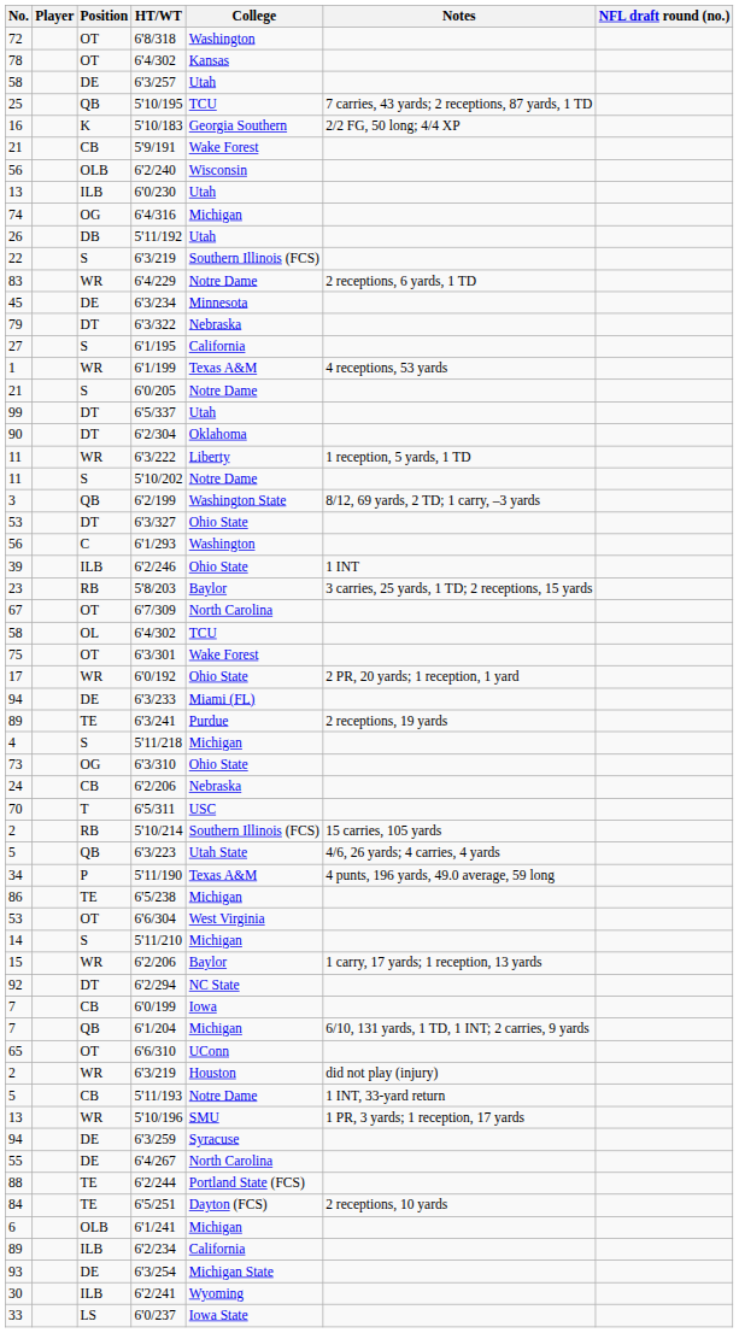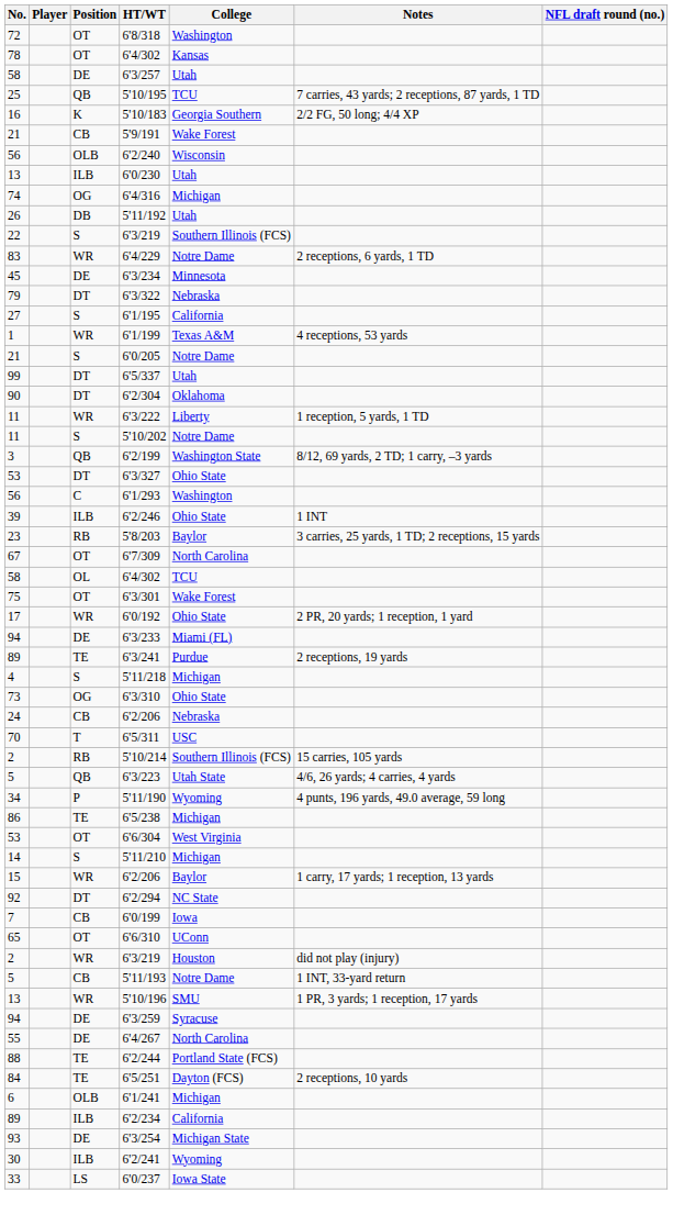5'11/190 | College: Texas A&M -> Wyoming
- row: 7 | QB | 6'1/204 | Michigan | 6/10, 131 yards, 1 TD, 1 INT; 2 carries, 9 yards
